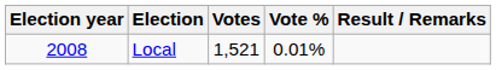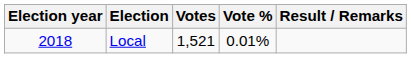Local | Election year: 2008 -> 2018
